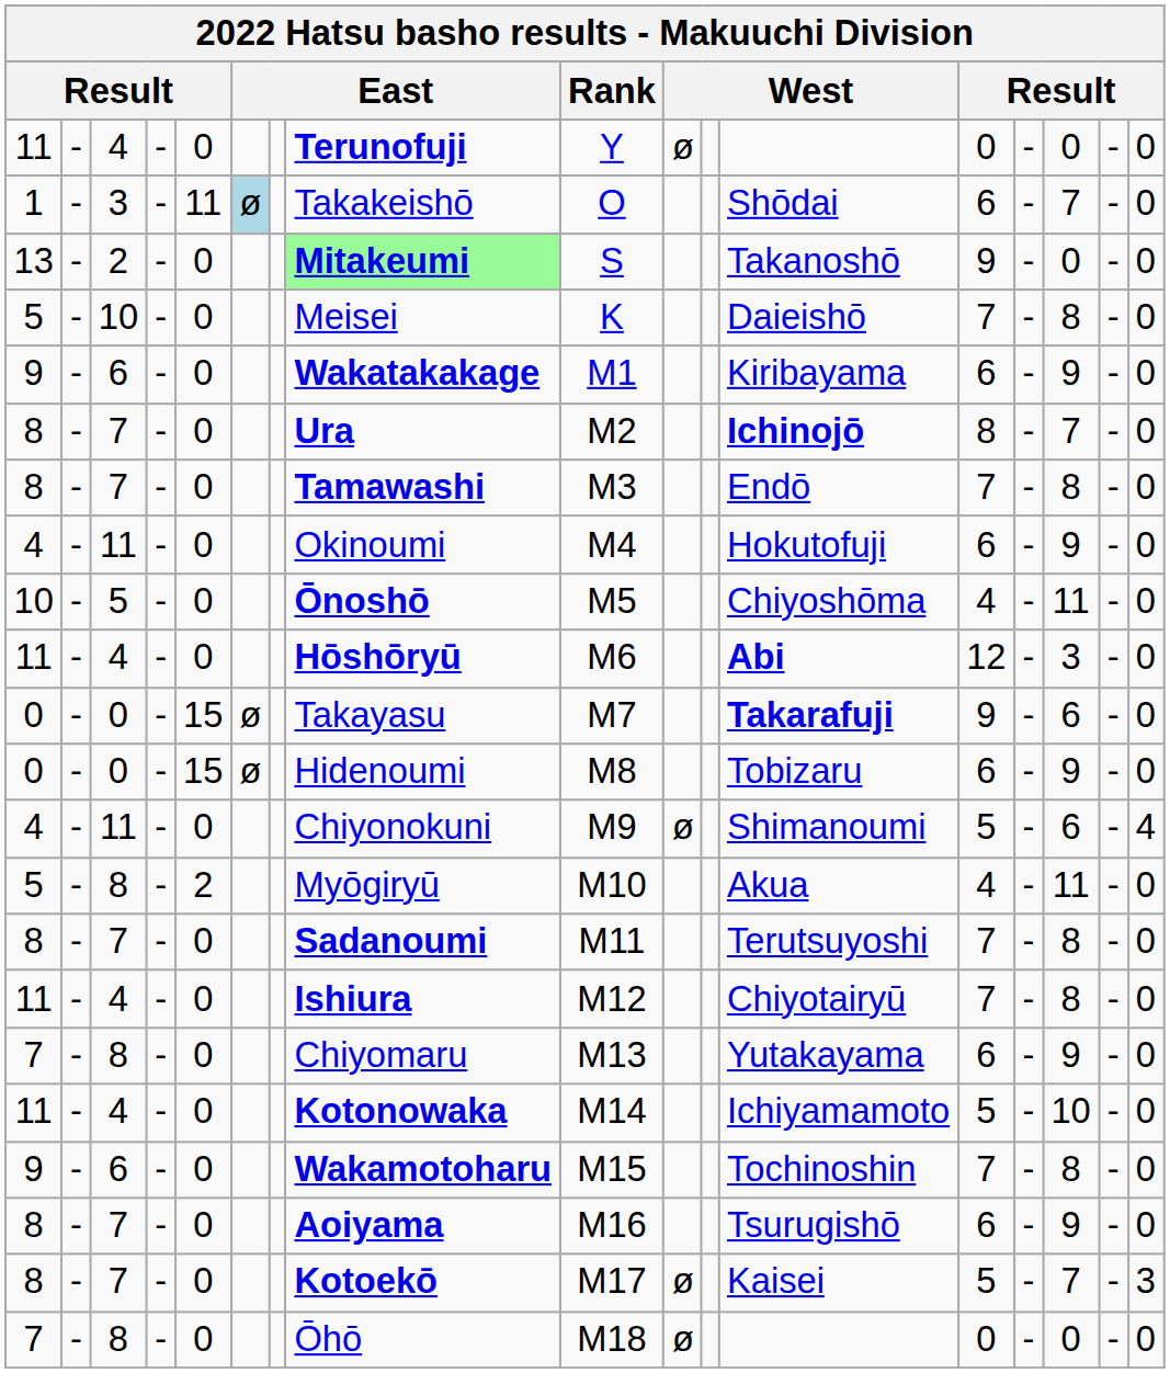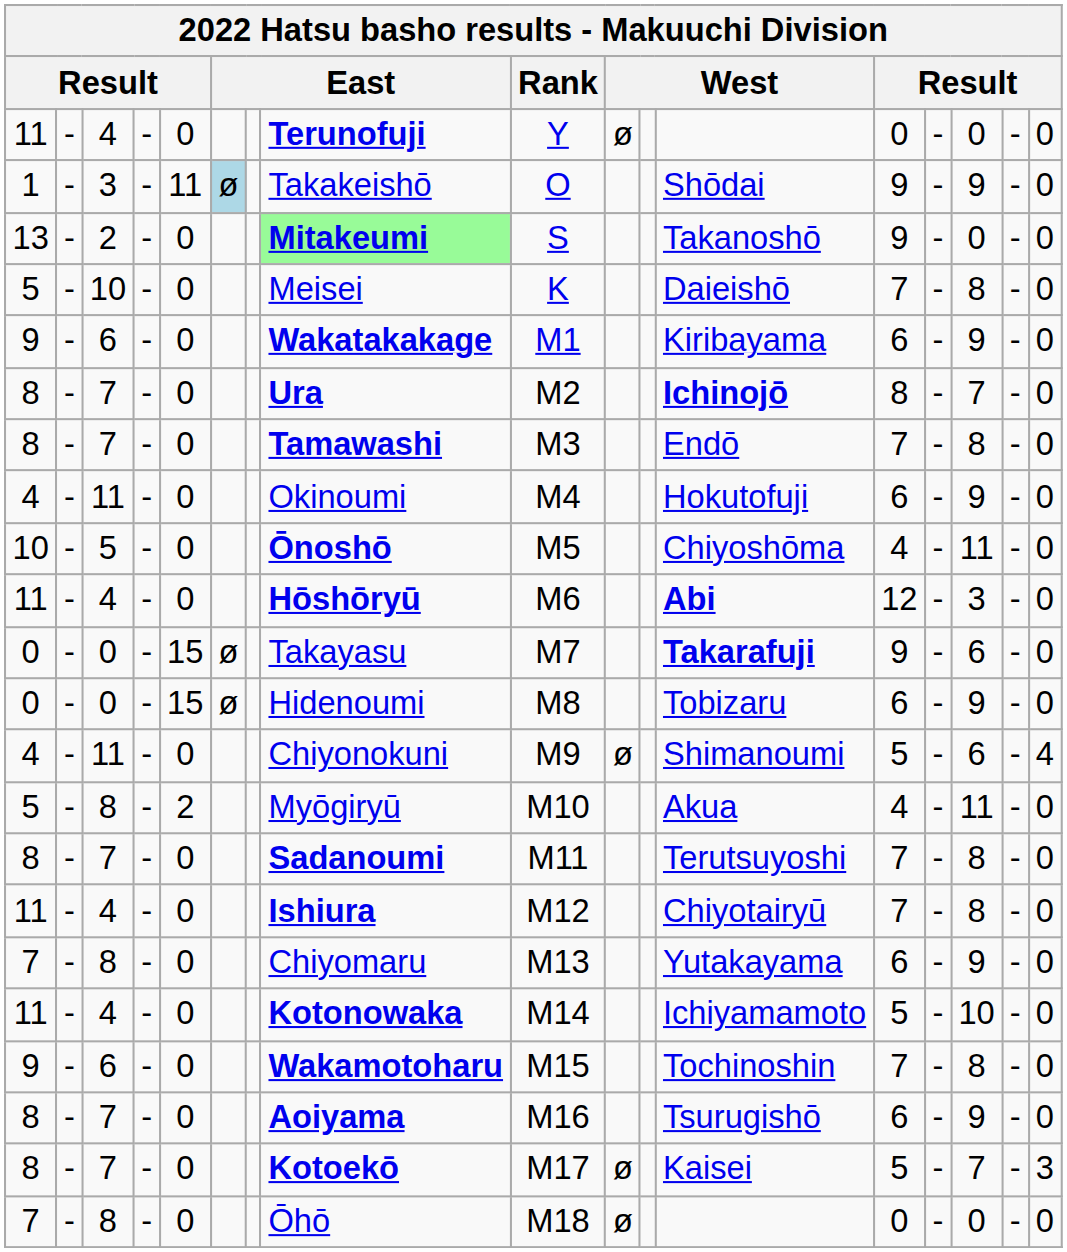1 | column 13: 6 -> 9
1 | column 15: 7 -> 9
